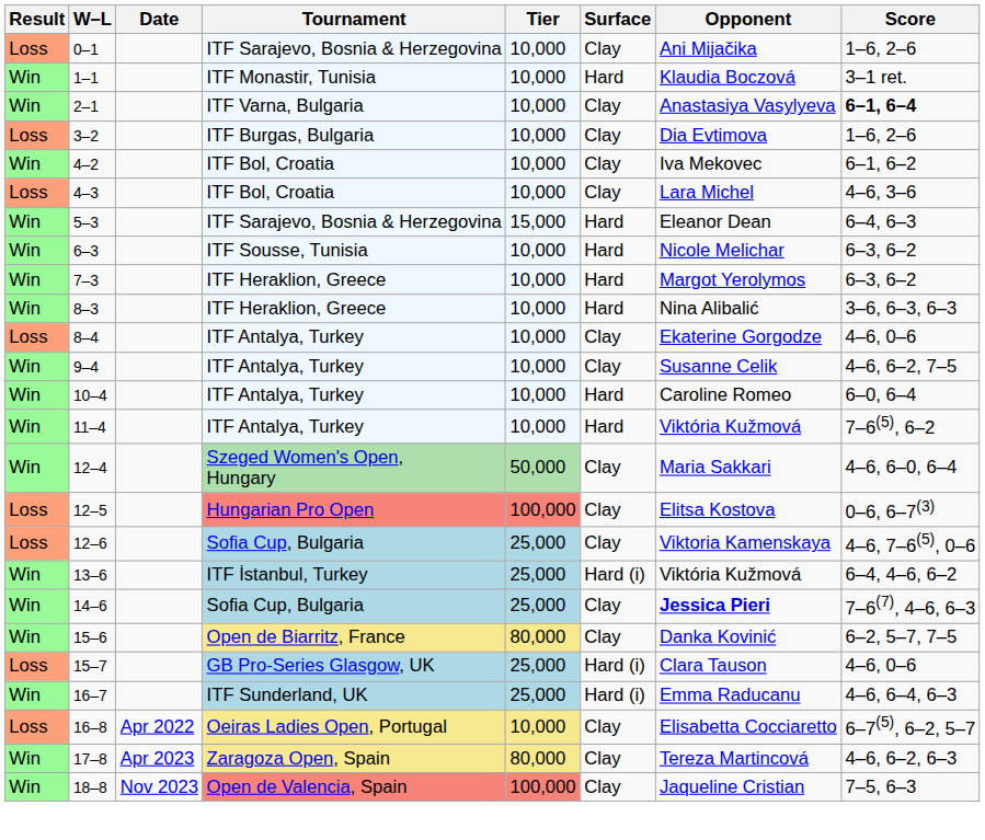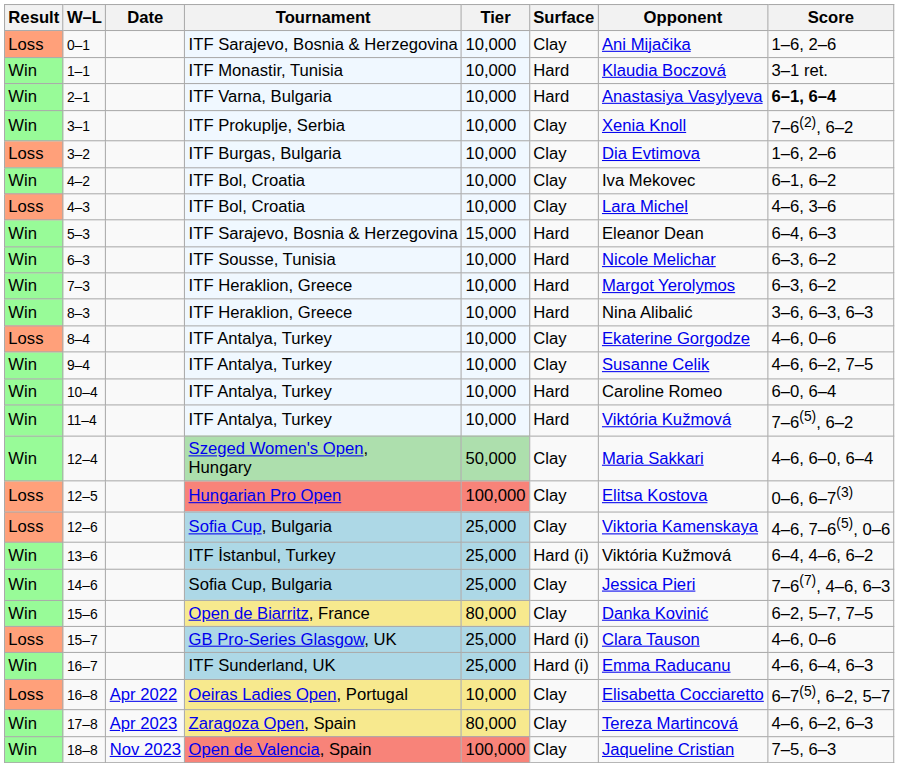2–1 | Surface: Clay -> Hard
+ row: Win | 3–1 | ITF Prokuplje, Serbia | 10,000 | Clay | Xenia Knoll | 7–6(2), 6–2
14–6 | Opponent: bold -> normal
